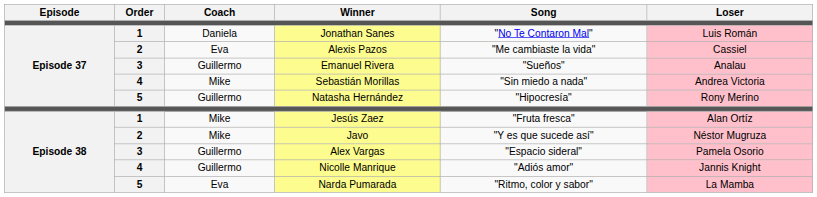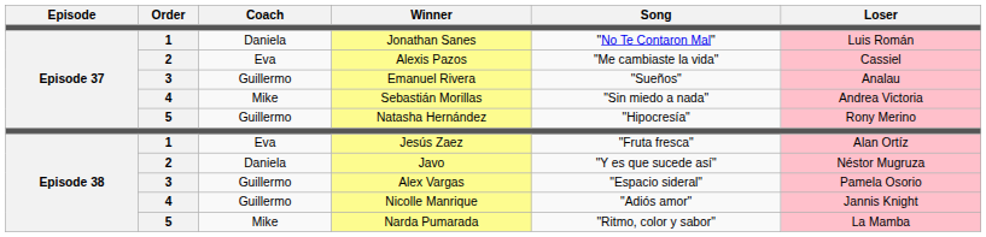Jesús Zaez | Coach: Mike -> Eva
Javo | Coach: Mike -> Daniela
Narda Pumarada | Coach: Eva -> Mike
